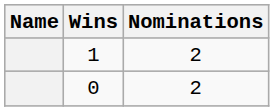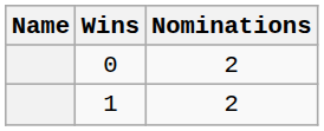rows swapped: 1 <-> 0
